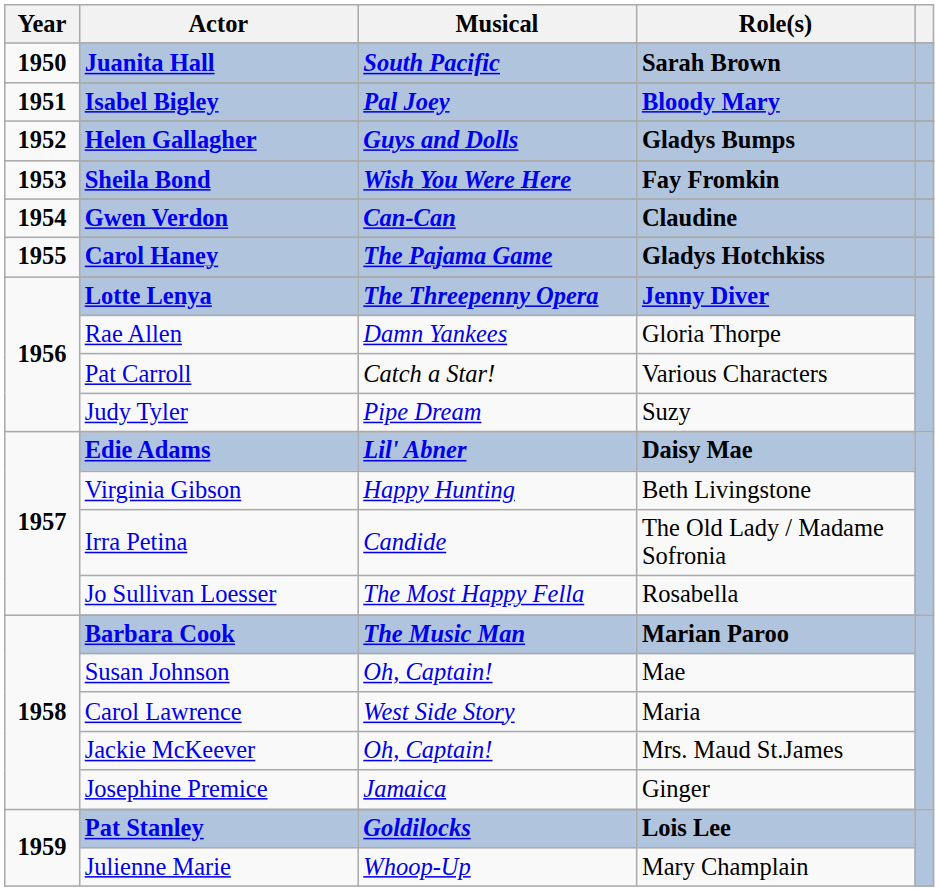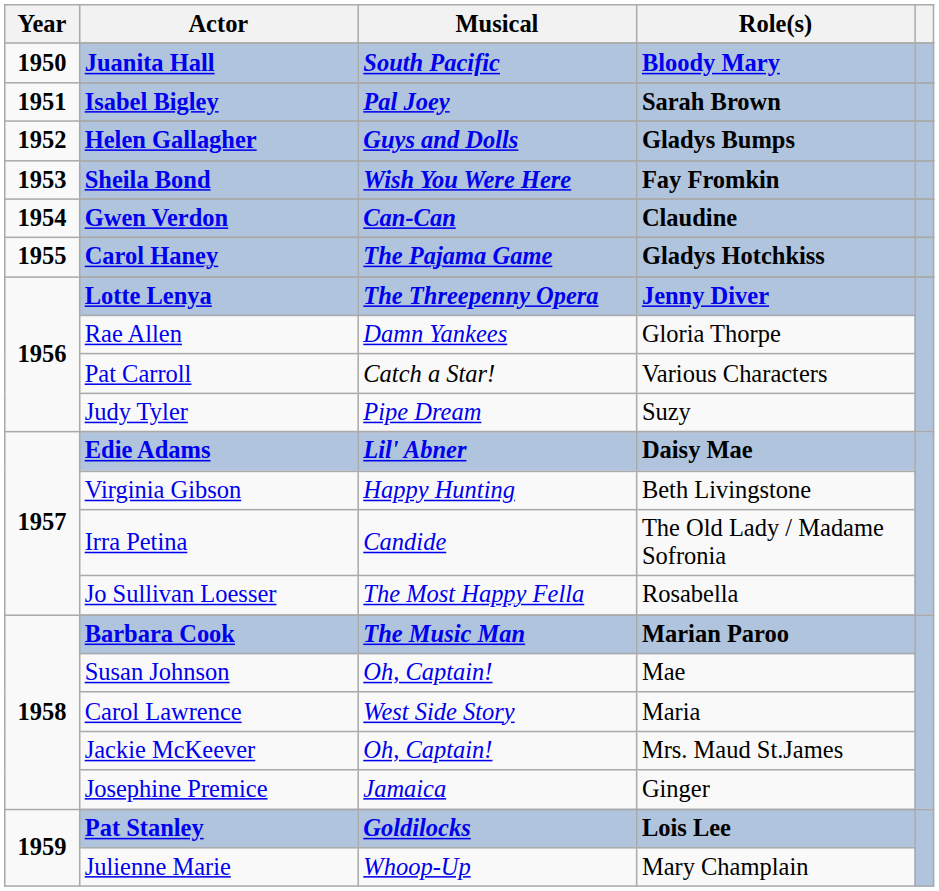Juanita Hall | Role(s): Sarah Brown -> Bloody Mary
Isabel Bigley | Role(s): Bloody Mary -> Sarah Brown
